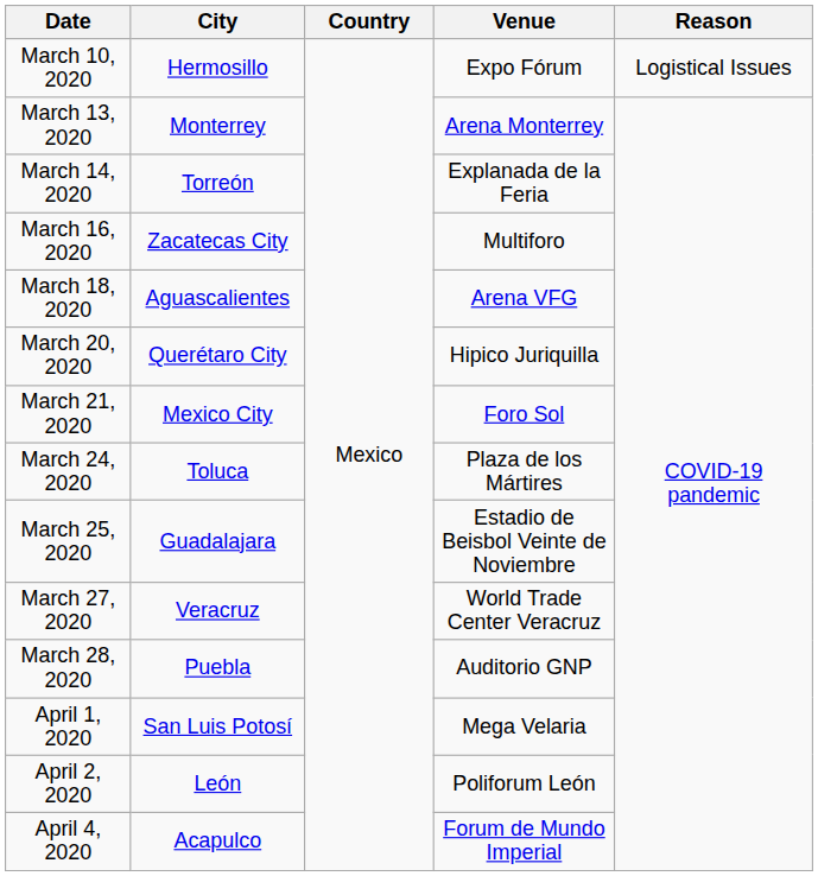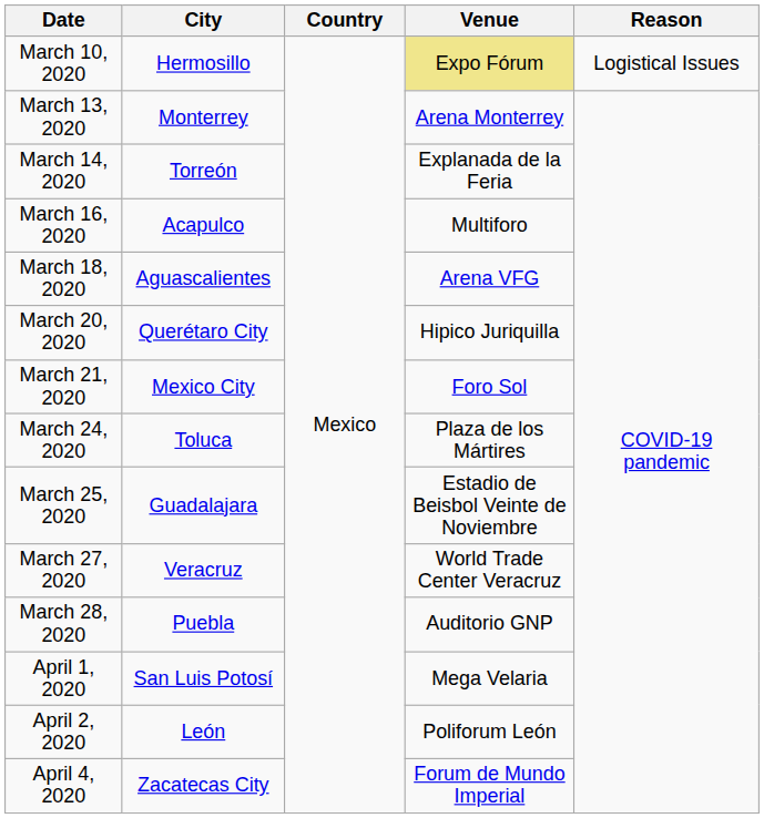March 10, 2020 | Venue: no background -> khaki background
March 16, 2020 | City: Zacatecas City -> Acapulco
April 4, 2020 | City: Acapulco -> Zacatecas City
